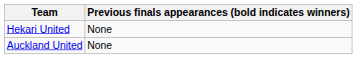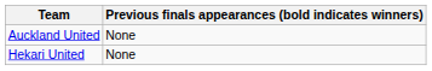rows swapped: Hekari United <-> Auckland United
